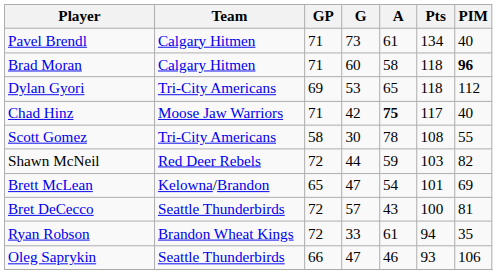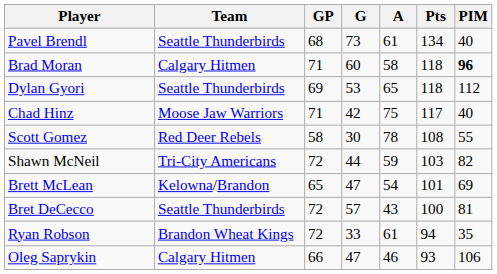Pavel Brendl | Team: Calgary Hitmen -> Seattle Thunderbirds
Pavel Brendl | GP: 71 -> 68
Dylan Gyori | Team: Tri-City Americans -> Seattle Thunderbirds
Chad Hinz | A: bold -> normal
Scott Gomez | Team: Tri-City Americans -> Red Deer Rebels
Shawn McNeil | Team: Red Deer Rebels -> Tri-City Americans
Oleg Saprykin | Team: Seattle Thunderbirds -> Calgary Hitmen
